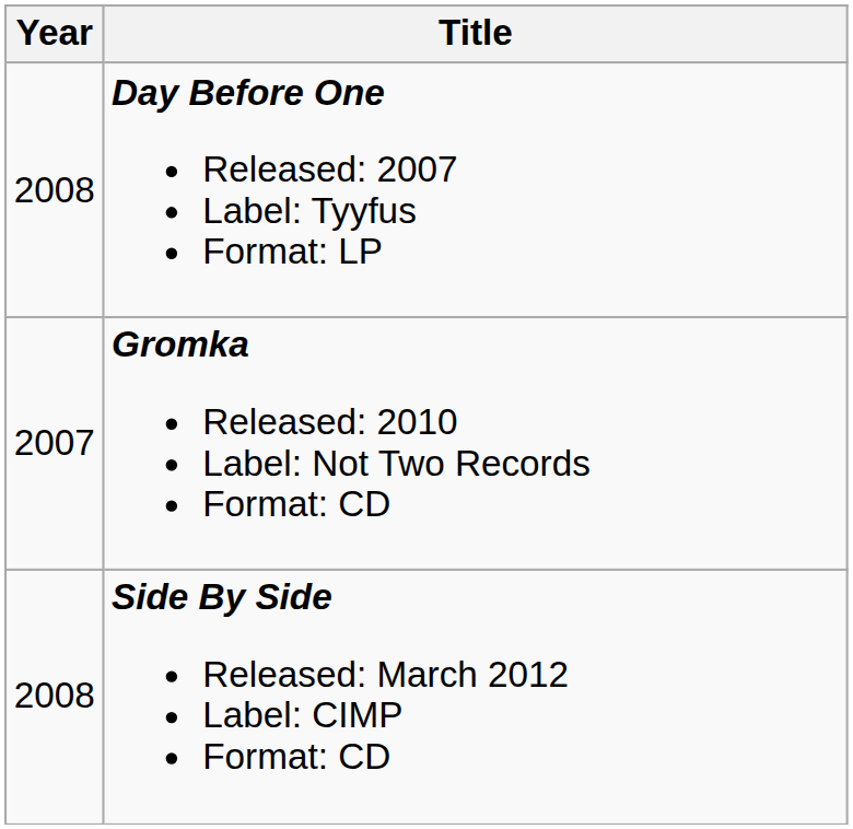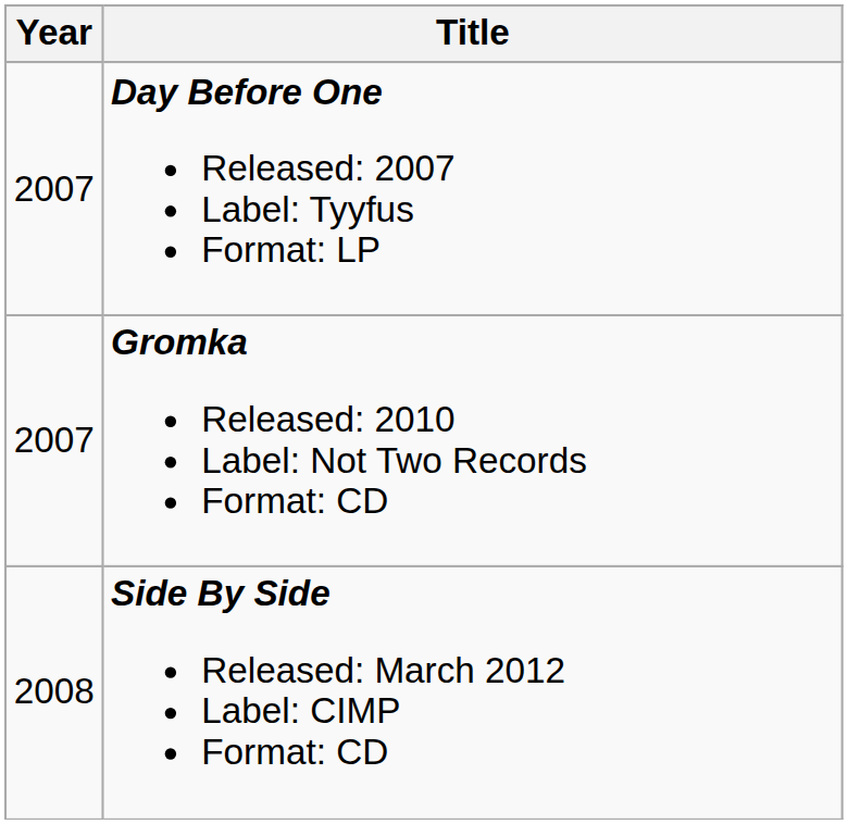Day Before One Released: 2007 Label: Tyyfus Format: LP | Year: 2008 -> 2007
